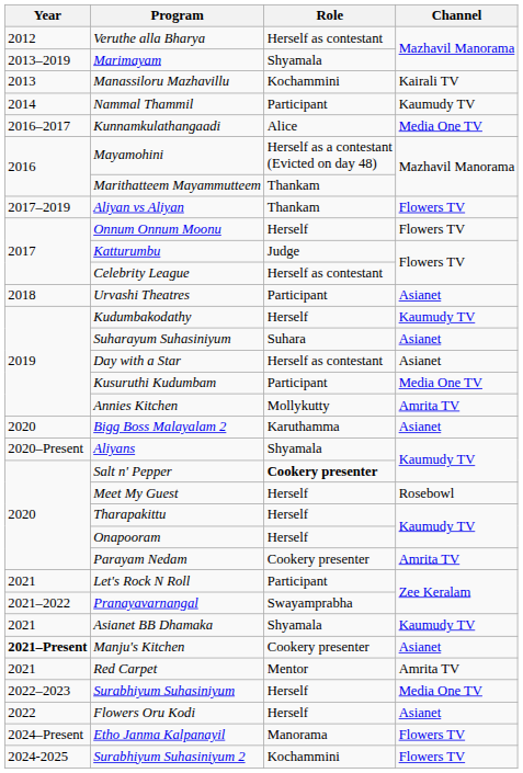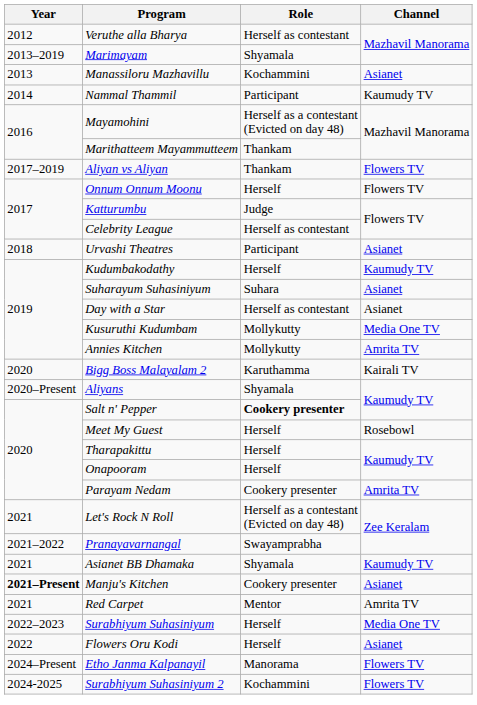Manassiloru Mazhavillu | Channel: Kairali TV -> Asianet
- row: 2016–2017 | Kunnamkulathangaadi | Alice | Media One TV
Kusuruthi Kudumbam | Role: Participant -> Mollykutty
Bigg Boss Malayalam 2 | Channel: Asianet -> Kairali TV
Let's Rock N Roll | Role: Participant -> Herself as a contestant (Evicted on day 48)
